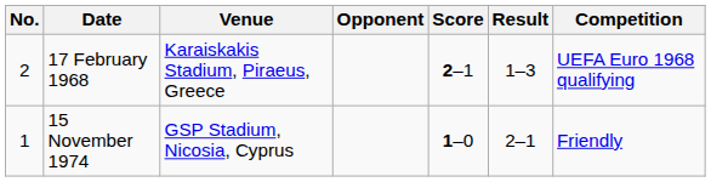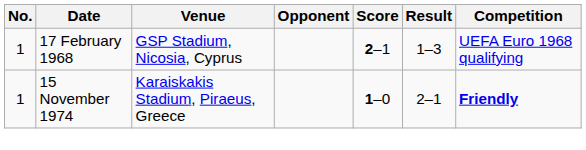17 February 1968 | No.: 2 -> 1
17 February 1968 | Venue: Karaiskakis Stadium, Piraeus, Greece -> GSP Stadium, Nicosia, Cyprus
15 November 1974 | Venue: GSP Stadium, Nicosia, Cyprus -> Karaiskakis Stadium, Piraeus, Greece
15 November 1974 | Competition: normal -> bold
